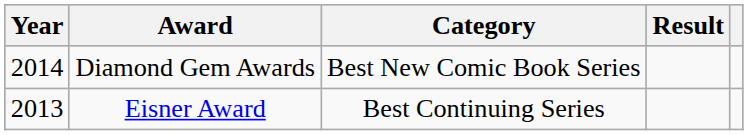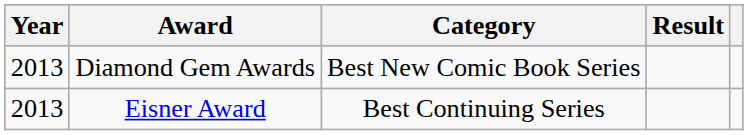Diamond Gem Awards | Year: 2014 -> 2013
